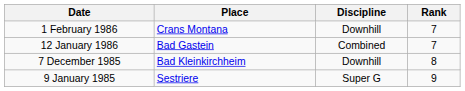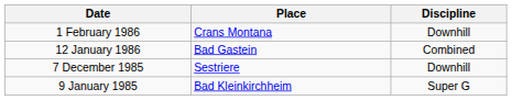- column: Rank | 7 | 7 | 8 | 9
7 December 1985 | Place: Bad Kleinkirchheim -> Sestriere
9 January 1985 | Place: Sestriere -> Bad Kleinkirchheim
